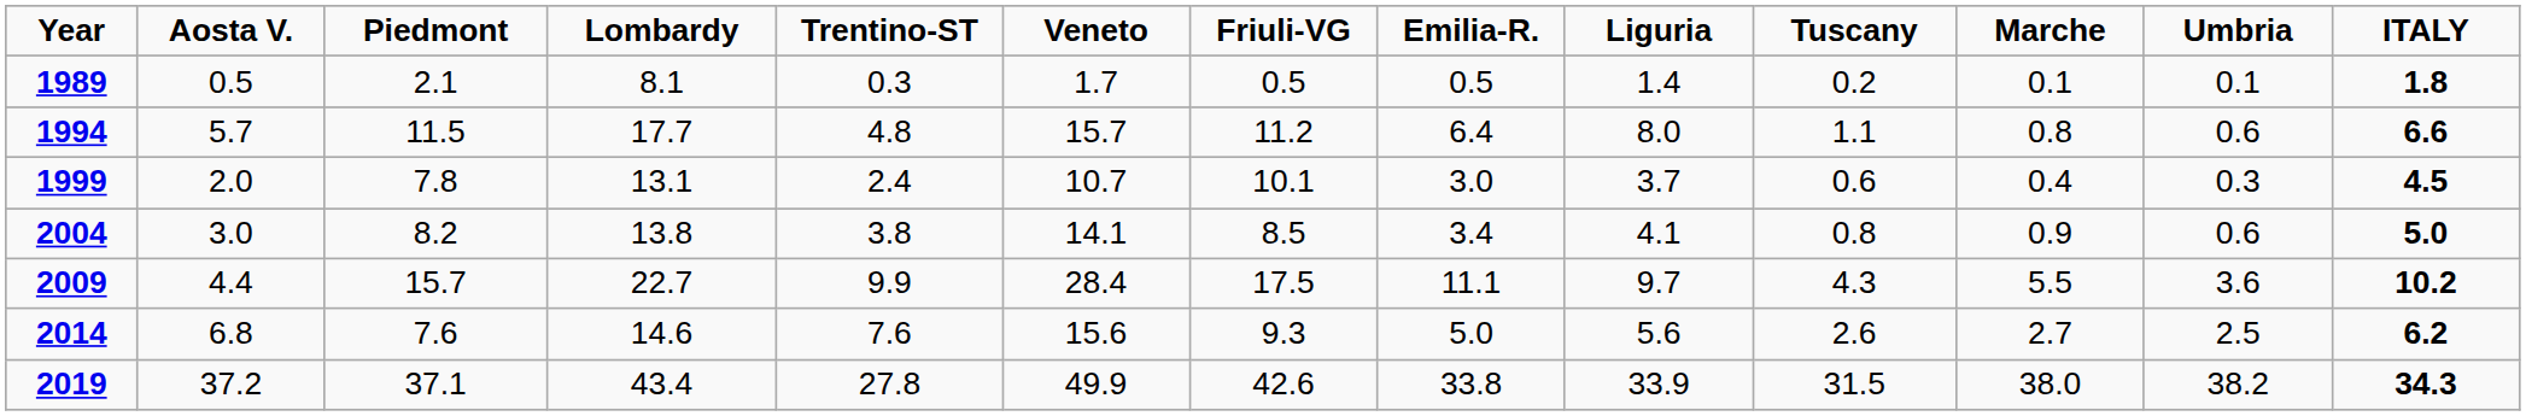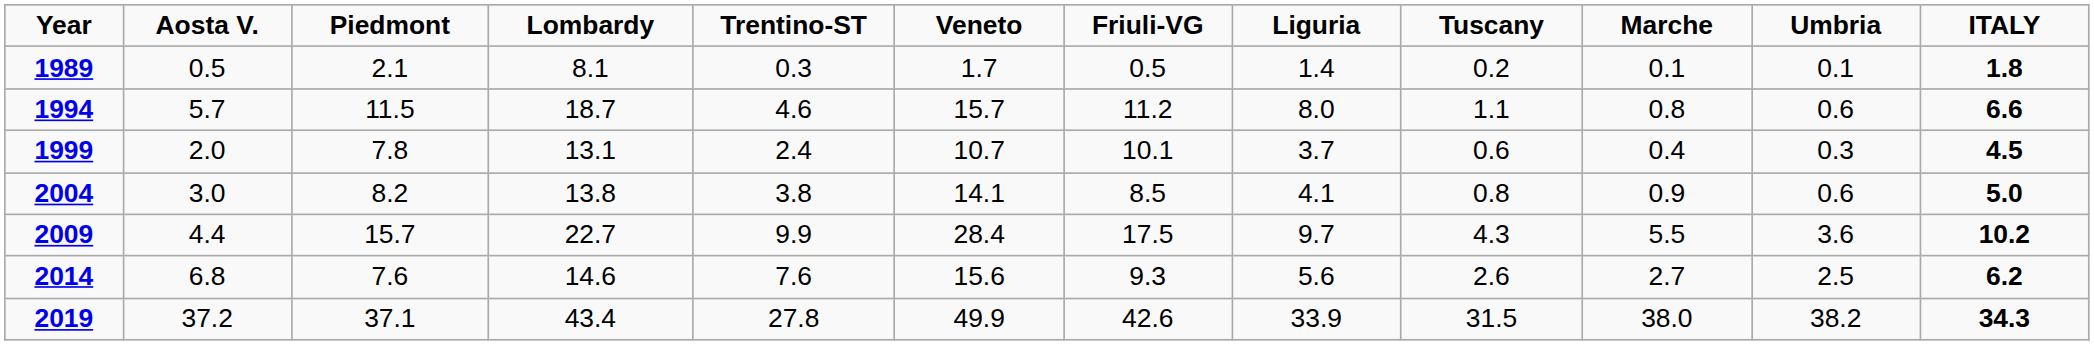- column: Emilia-R. | 0.5 | 6.4 | 3.0 | 3.4 | 11.1 | 5.0 | 33.8
1994 | Lombardy: 17.7 -> 18.7
1994 | Trentino-ST: 4.8 -> 4.6
